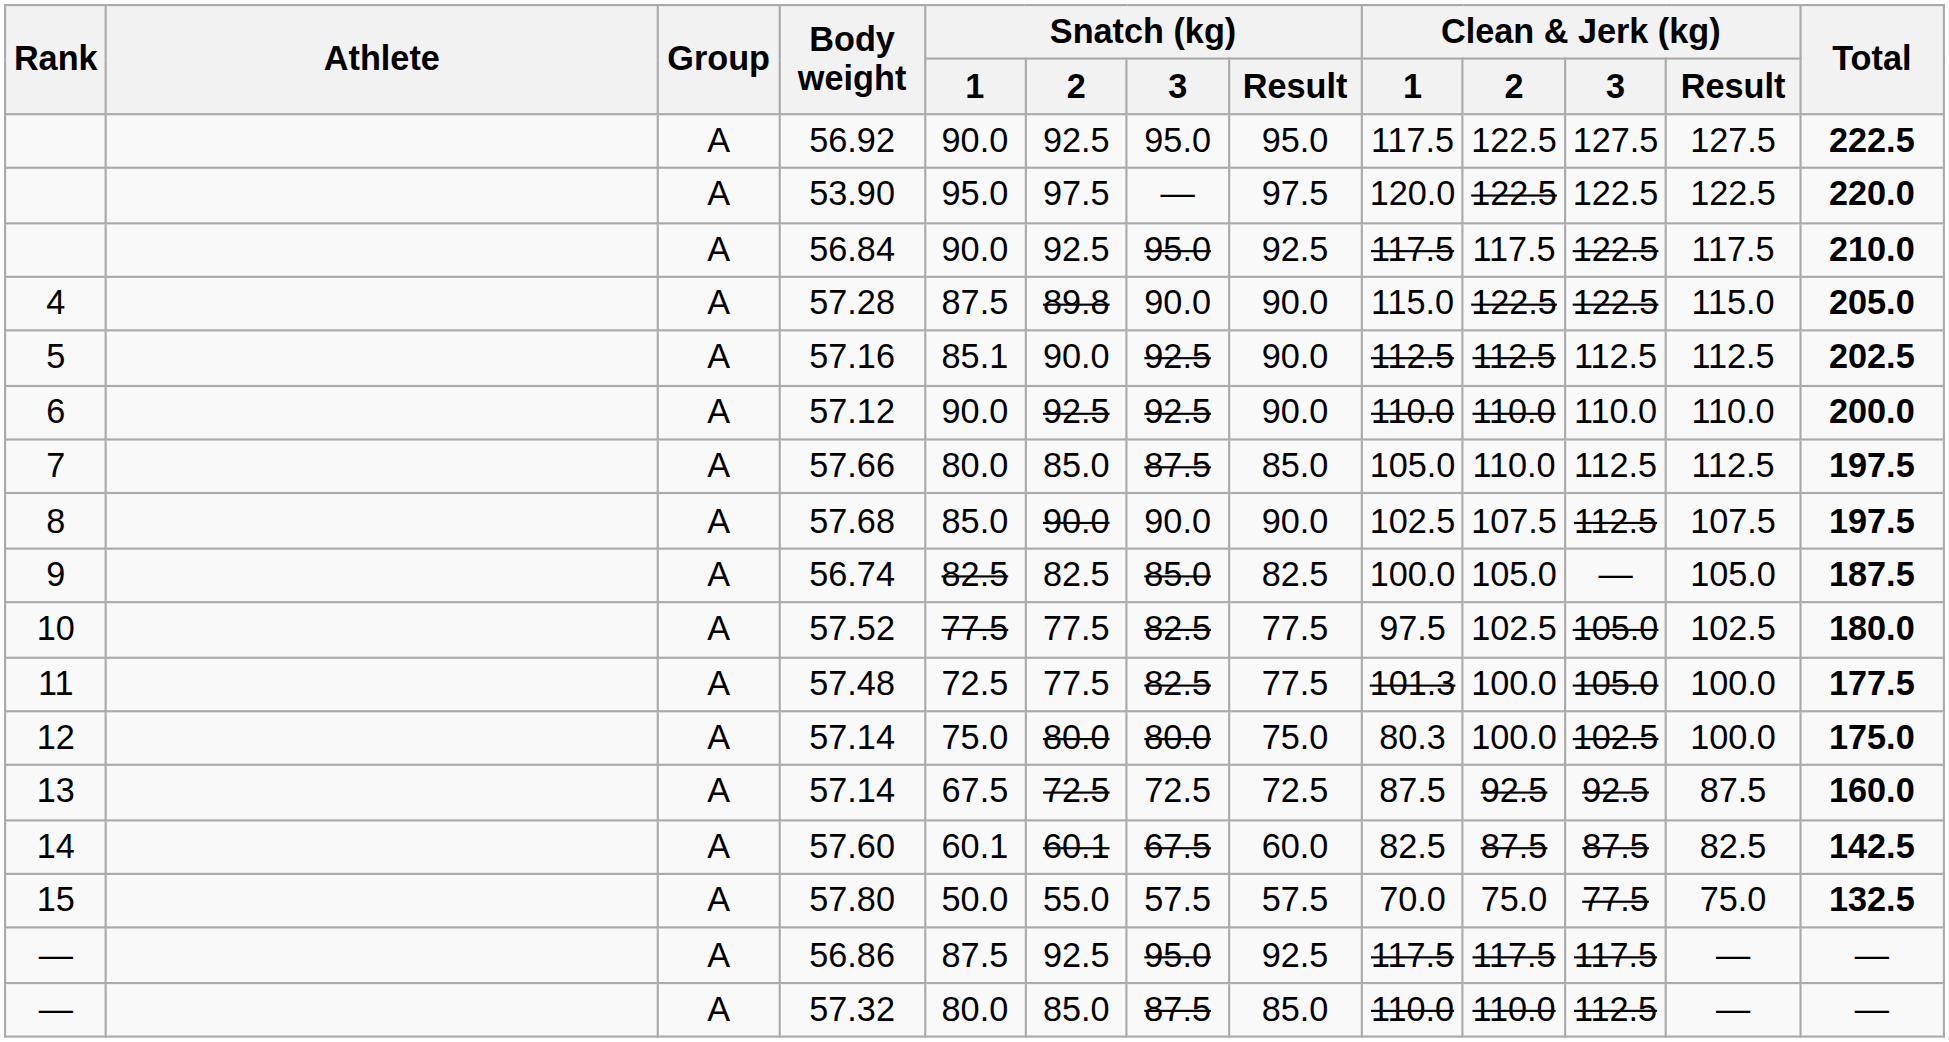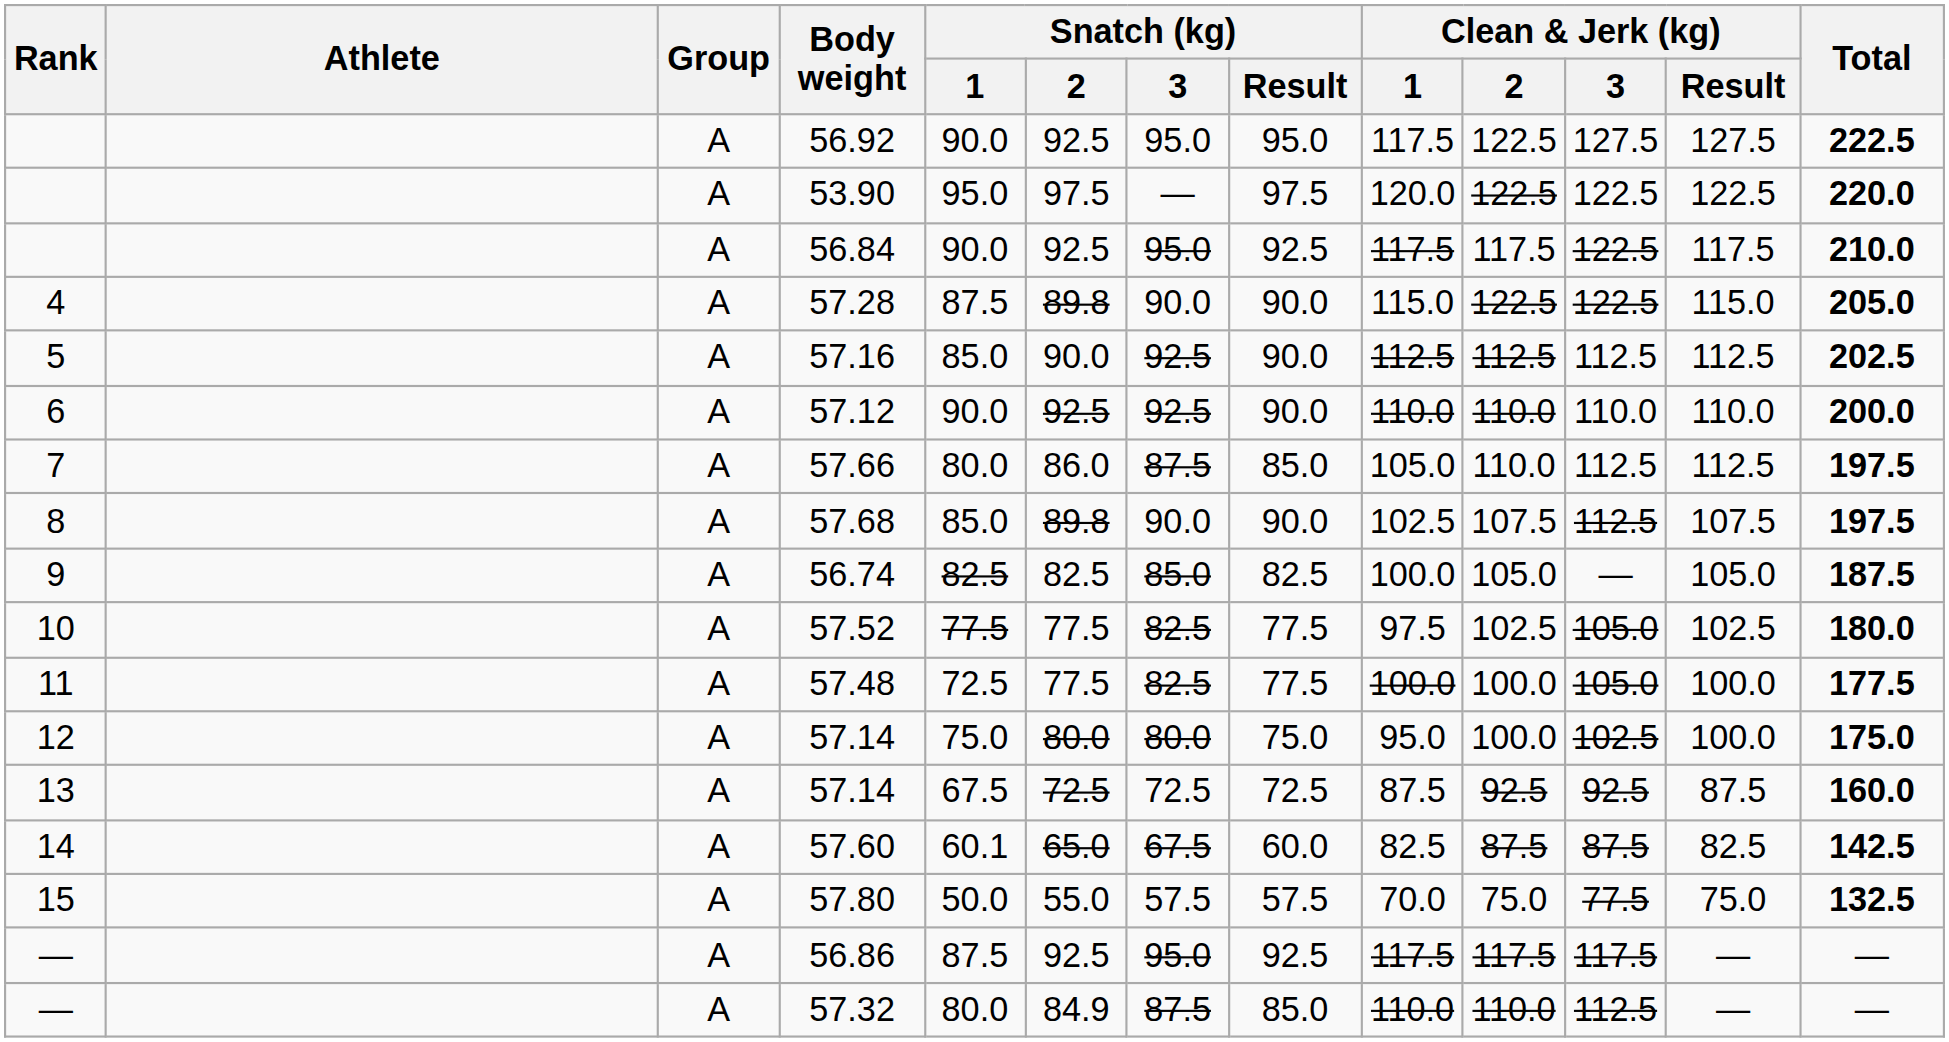57.16 | Snatch (kg) / 1: 85.1 -> 85.0
57.66 | Snatch (kg) / 2: 85.0 -> 86.0
57.68 | Snatch (kg) / 2: 90.0 -> 89.8
57.48 | Clean & Jerk (kg) / 1: 101.3 -> 100.0
12 / 57.14 | Clean & Jerk (kg) / 1: 80.3 -> 95.0
57.60 | Snatch (kg) / 2: 60.1 -> 65.0
57.32 | Snatch (kg) / 2: 85.0 -> 84.9
